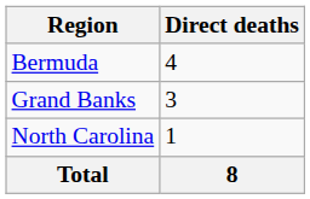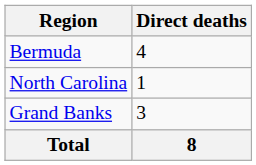rows swapped: Grand Banks <-> North Carolina
